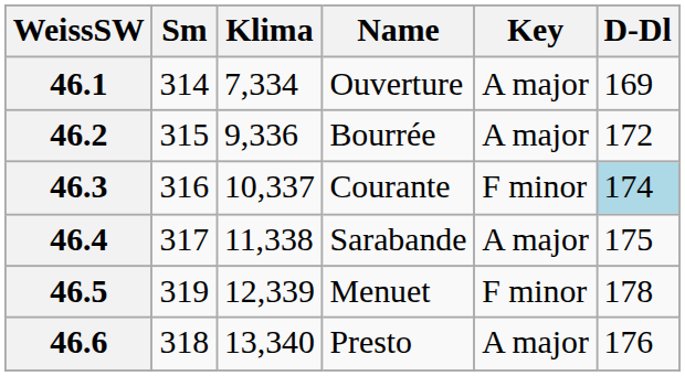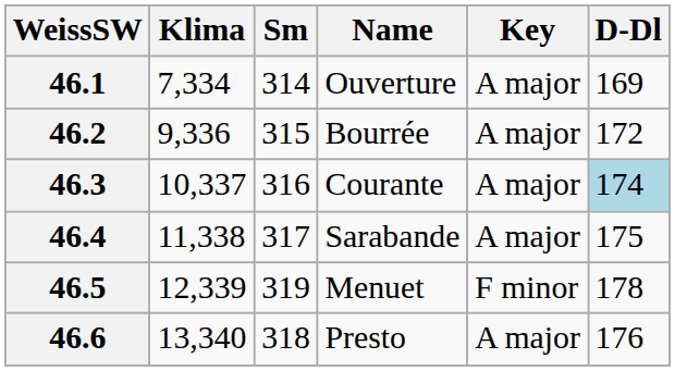columns swapped: Sm <-> Klima
46.3 | Key: F minor -> A major
